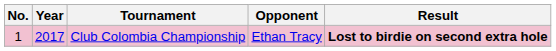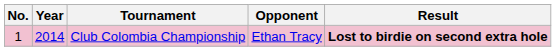Club Colombia Championship | Year: 2017 -> 2014
